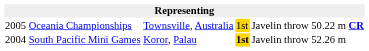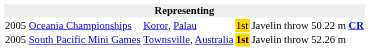Oceania Championships | column 3: Townsville, Australia -> Koror, Palau
South Pacific Mini Games | column 1: 2004 -> 2005
South Pacific Mini Games | column 3: Koror, Palau -> Townsville, Australia
